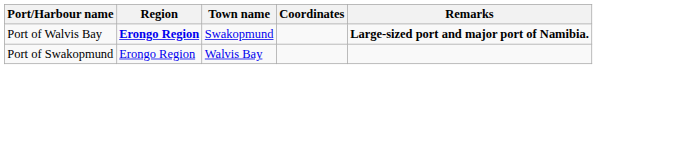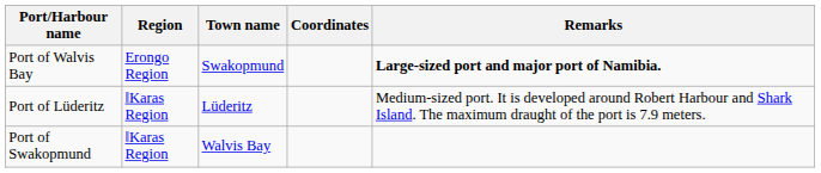Port of Walvis Bay | Region: bold -> normal
+ row: Port of Lüderitz | ǁKaras Region | Lüderitz | Medium-sized port. It is developed around Robert Harbour and Shark Island. The maximum draught of the port is 7.9 meters.
Port of Swakopmund | Region: Erongo Region -> ǁKaras Region
